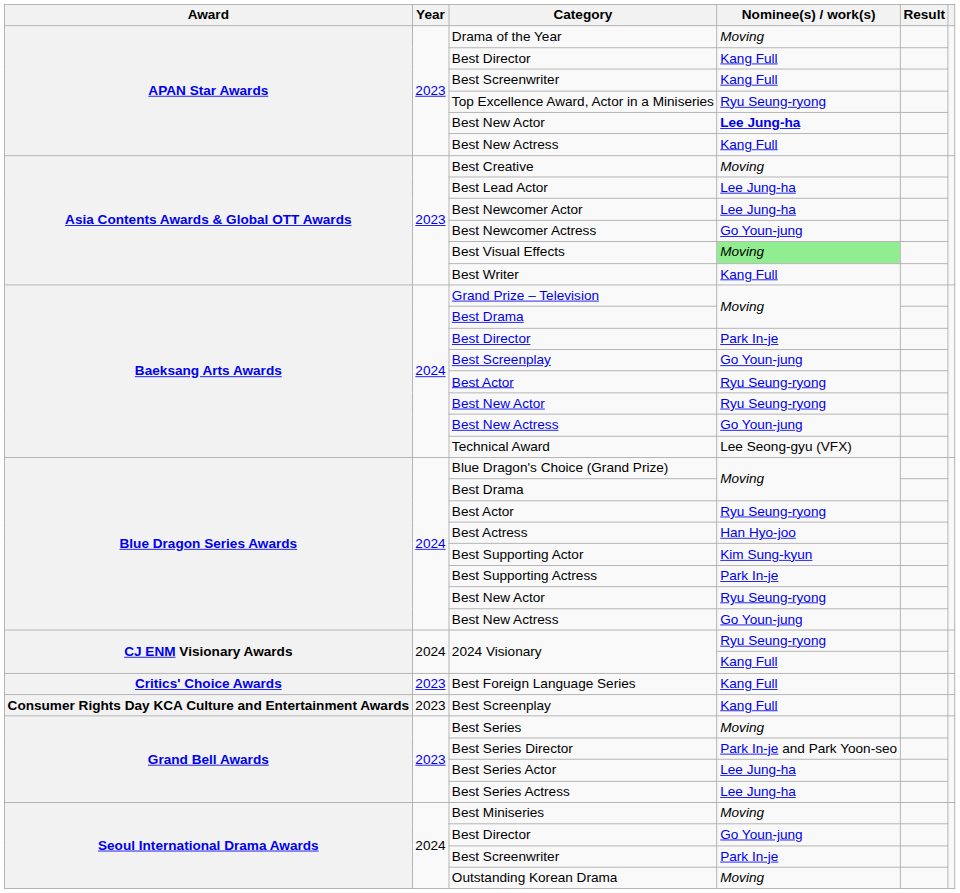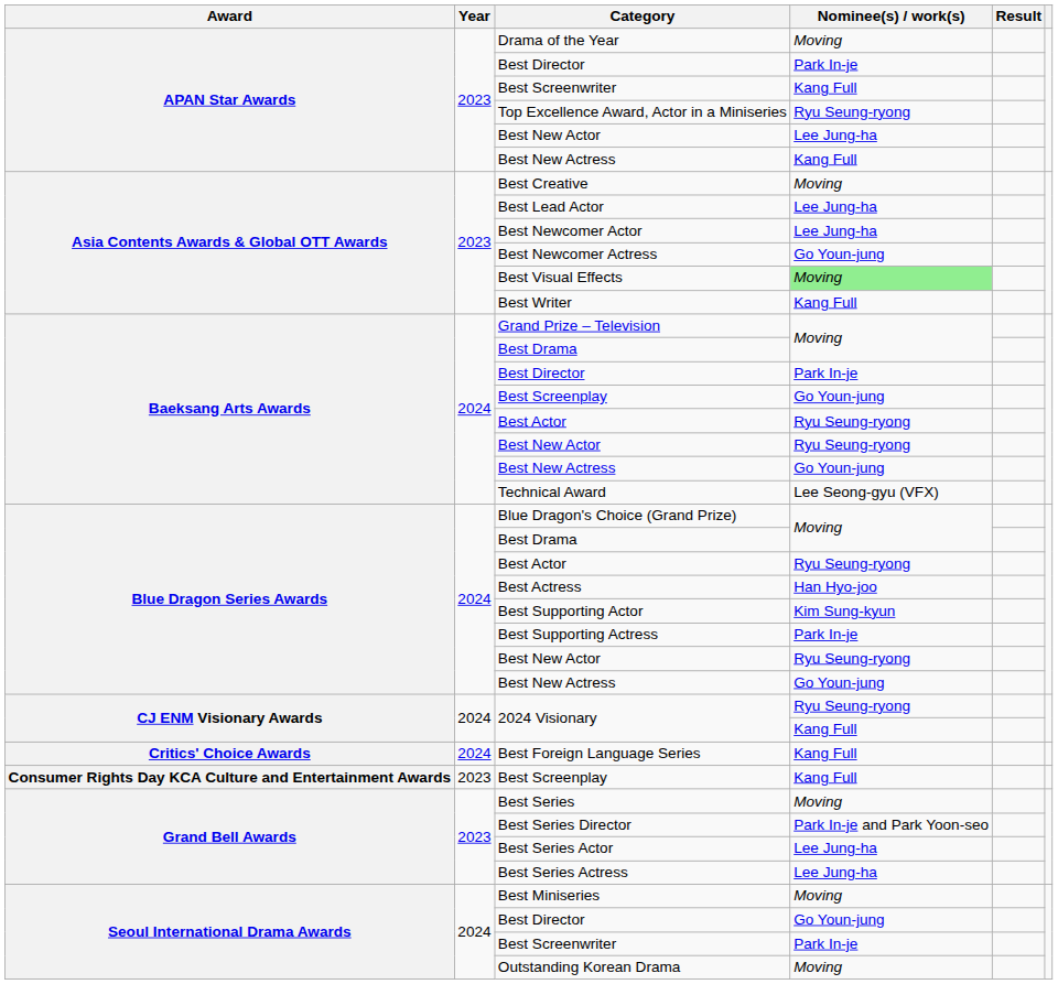APAN Star Awards / Best Director | Nominee(s) / work(s): Kang Full -> Park In-je
APAN Star Awards / Best New Actor | Nominee(s) / work(s): bold -> normal
Best Foreign Language Series | Year: 2023 -> 2024
